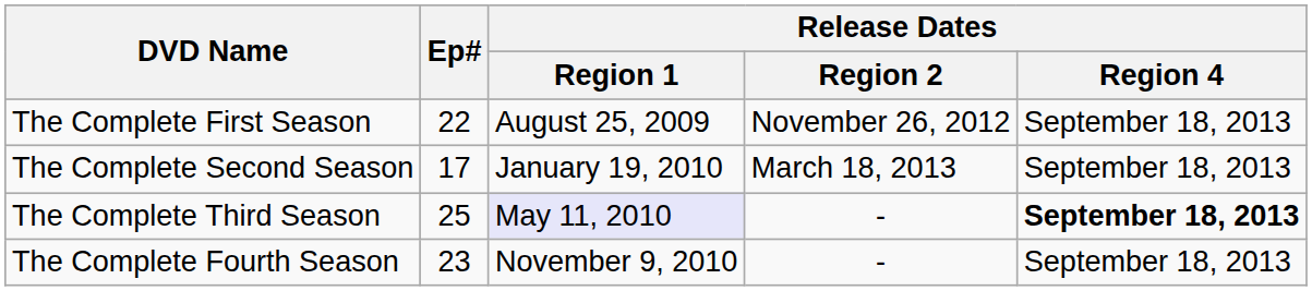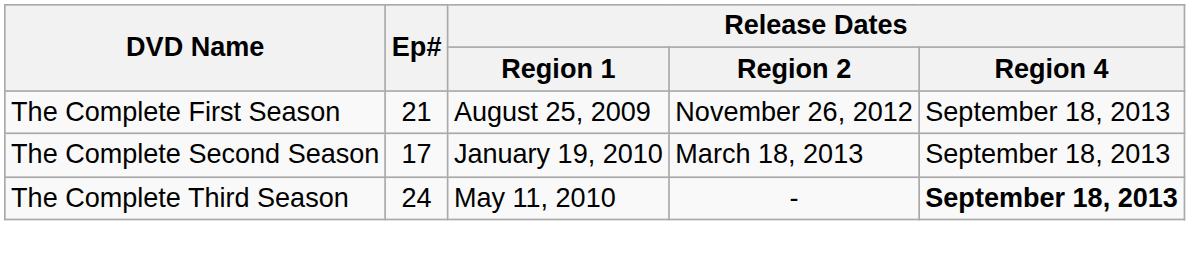The Complete First Season | Ep#: 22 -> 21
The Complete Third Season | Ep#: 25 -> 24
The Complete Third Season | Release Dates / Region 1: lavender background -> no background
- row: The Complete Fourth Season | 23 | November 9, 2010 | - | September 18, 2013
